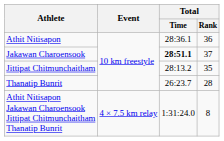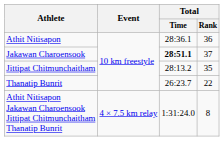Thanatip Bunrit | Total / Rank: 28 -> 22
